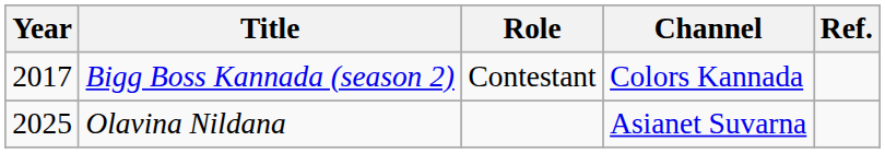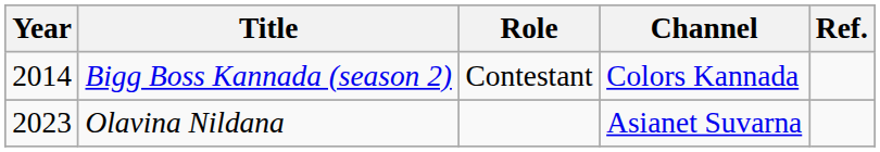Bigg Boss Kannada (season 2) | Year: 2017 -> 2014
Olavina Nildana | Year: 2025 -> 2023
